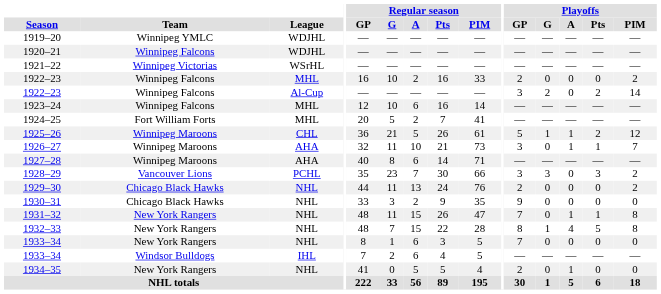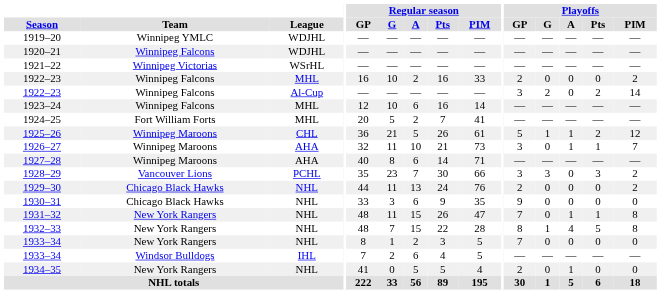1930–31 | Regular season / A: 2 -> 6
1933–34 / NHL | Regular season / A: 6 -> 2
